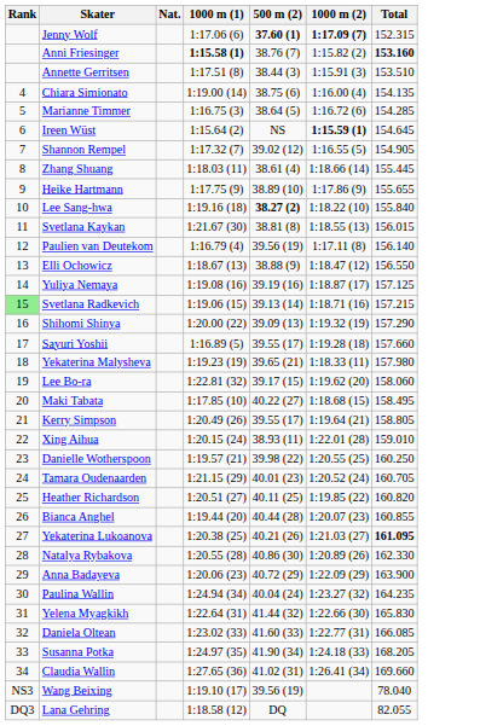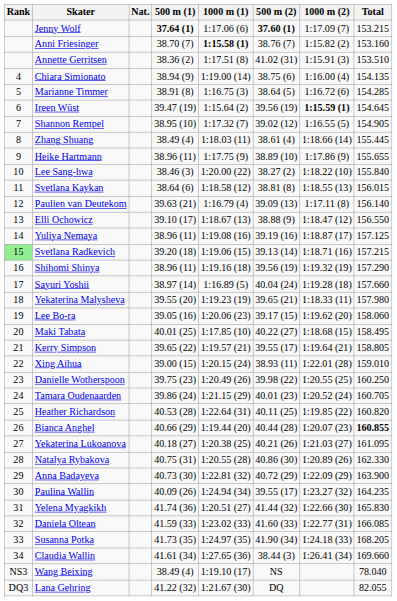+ column: 500 m (1) | 37.64 (1) | 38.70 (7) | 38.36 (2) | 38.94 (9) | 38.91 (8) | 39.47 (19) | 38.95 (10) | 38.49 (4) | 38.96 (11) | 38.46 (3) | 38.64 (6) | 39.63 (21) | 39.10 (17) | 38.96 (11) | 39.20 (18) | 38.96 (11) | 38.97 (14) | 39.55 (20) | 39.05 (16) | 40.01 (25) | 39.65 (22) | 39.00 (15) | 39.75 (23) | 39.86 (24) | 40.53 (28) | 40.66 (29) | 40.18 (27) | 40.75 (31) | 40.73 (30) | 40.09 (26) | 41.74 (36) | 41.59 (33) | 41.73 (35) | 41.61 (34) | 38.49 (4) | 41.22 (32)
Jenny Wolf | 1000 m (2): bold -> normal
Jenny Wolf | Total: 152.315 -> 153.215
Anni Friesinger | Total: bold -> normal
Annette Gerritsen | 500 m (2): 38.44 (3) -> 41.02 (31)
Ireen Wüst | 500 m (2): NS -> 39.56 (19)
Lee Sang-hwa | 1000 m (1): 1:19.16 (18) -> 1:20.00 (22)
Lee Sang-hwa | 500 m (2): bold -> normal
Svetlana Kaykan | 1000 m (1): 1:21.67 (30) -> 1:18.58 (12)
Paulien van Deutekom | 500 m (2): 39.56 (19) -> 39.09 (13)
Shihomi Shinya | 1000 m (1): 1:20.00 (22) -> 1:19.16 (18)
Shihomi Shinya | 500 m (2): 39.09 (13) -> 39.56 (19)
Sayuri Yoshii | 500 m (2): 39.55 (17) -> 40.04 (24)
Lee Bo-ra | 1000 m (1): 1:22.81 (32) -> 1:20.06 (23)
Kerry Simpson | 1000 m (1): 1:20.49 (26) -> 1:19.57 (21)
Danielle Wotherspoon | 1000 m (1): 1:19.57 (21) -> 1:20.49 (26)
Heather Richardson | 1000 m (1): 1:20.51 (27) -> 1:22.64 (31)
Bianca Anghel | Total: normal -> bold
Yekaterina Lukoanova | Total: bold -> normal
Anna Badayeva | 1000 m (1): 1:20.06 (23) -> 1:22.81 (32)
Paulina Wallin | 500 m (2): 40.04 (24) -> 39.55 (17)
Yelena Myagkikh | 1000 m (1): 1:22.64 (31) -> 1:20.51 (27)
Claudia Wallin | 500 m (2): 41.02 (31) -> 38.44 (3)
Wang Beixing | 500 m (2): 39.56 (19) -> NS
Lana Gehring | 1000 m (1): 1:18.58 (12) -> 1:21.67 (30)
